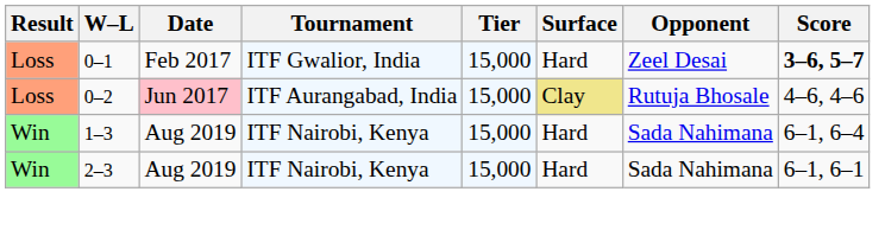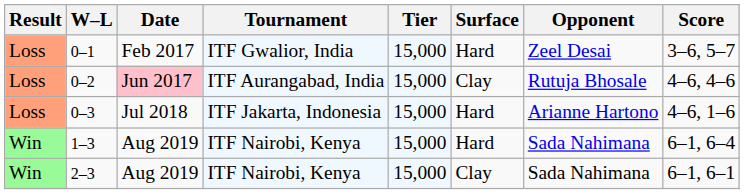0–1 | Score: bold -> normal
0–2 | Surface: khaki background -> no background
+ row: Loss | 0–3 | Jul 2018 | ITF Jakarta, Indonesia | 15,000 | Hard | Arianne Hartono | 4–6, 1–6
2–3 | Surface: Hard -> Clay
